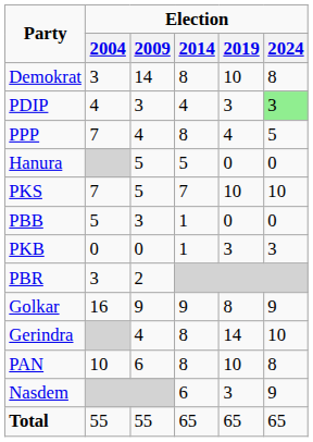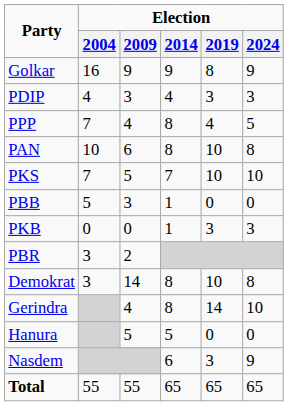rows swapped: Golkar <-> Demokrat
PDIP | Election / 2024: lightgreen background -> no background
rows swapped: PAN <-> Hanura
